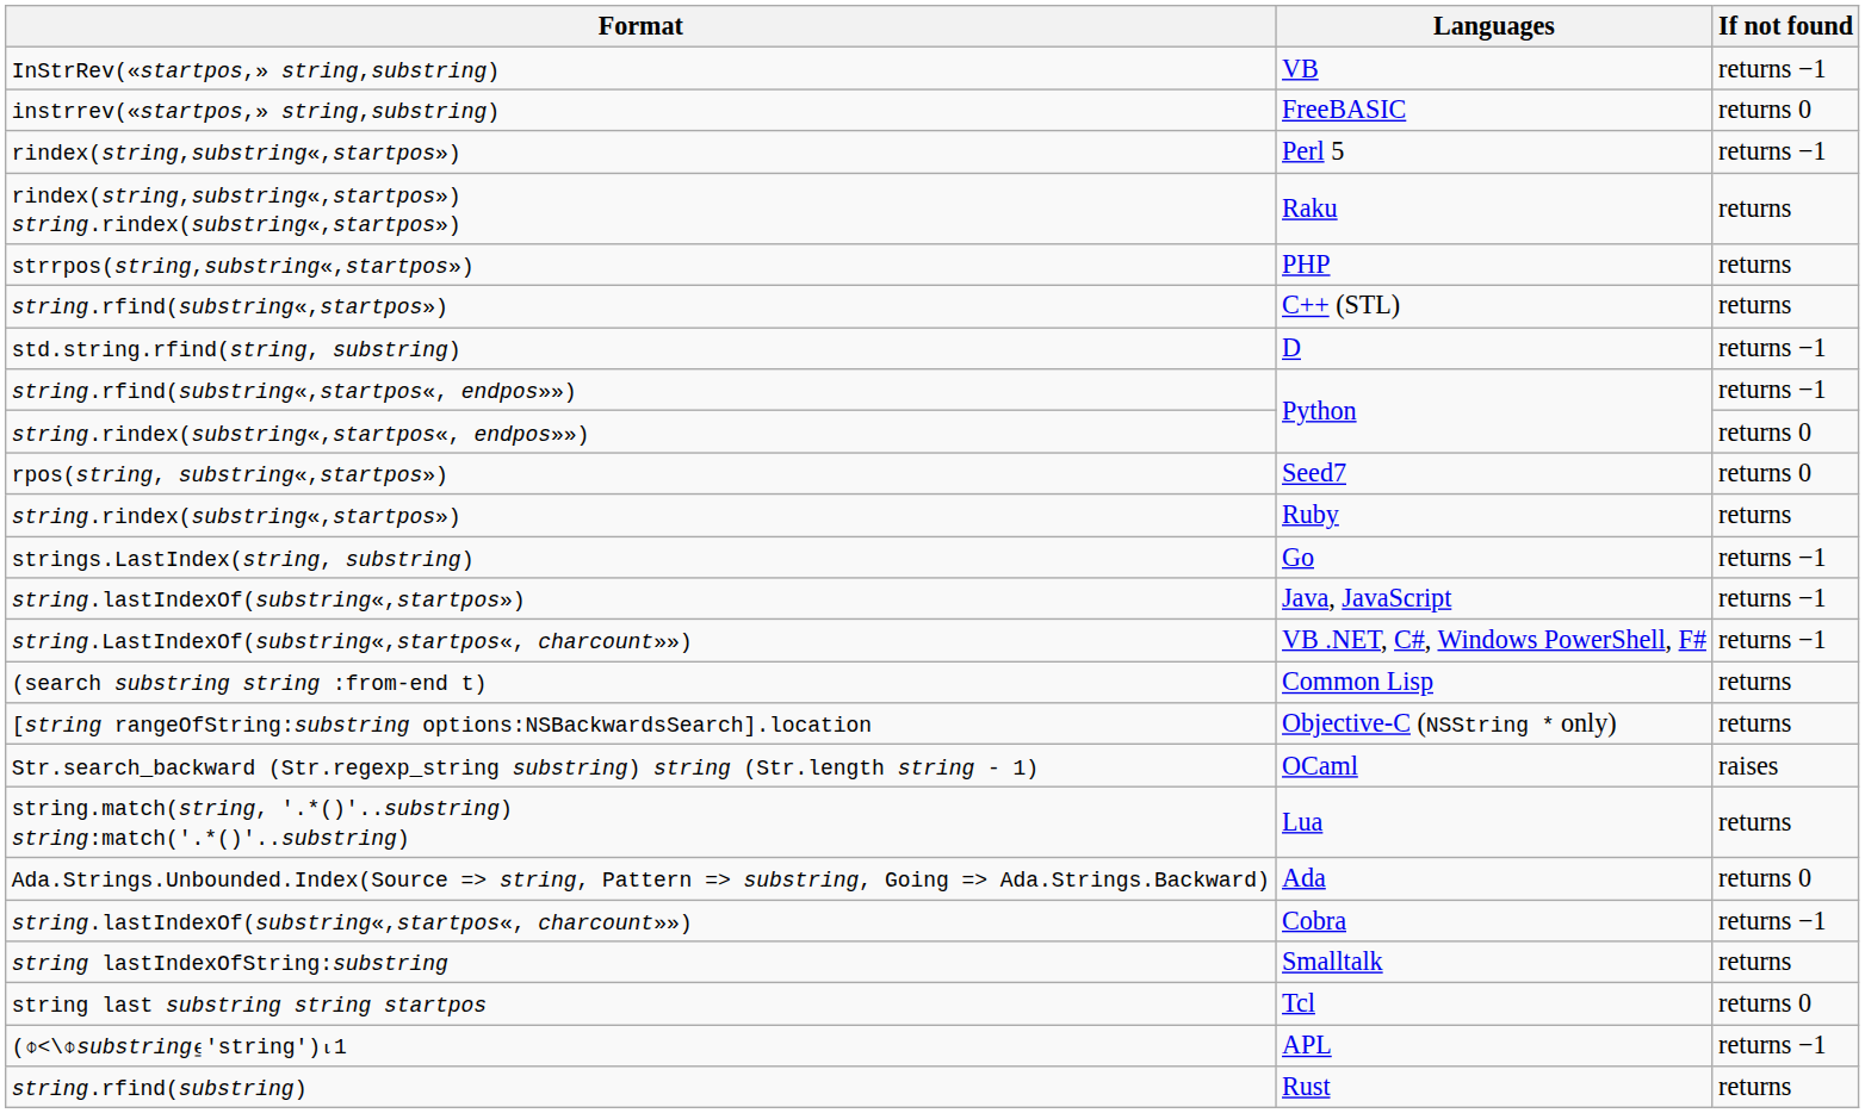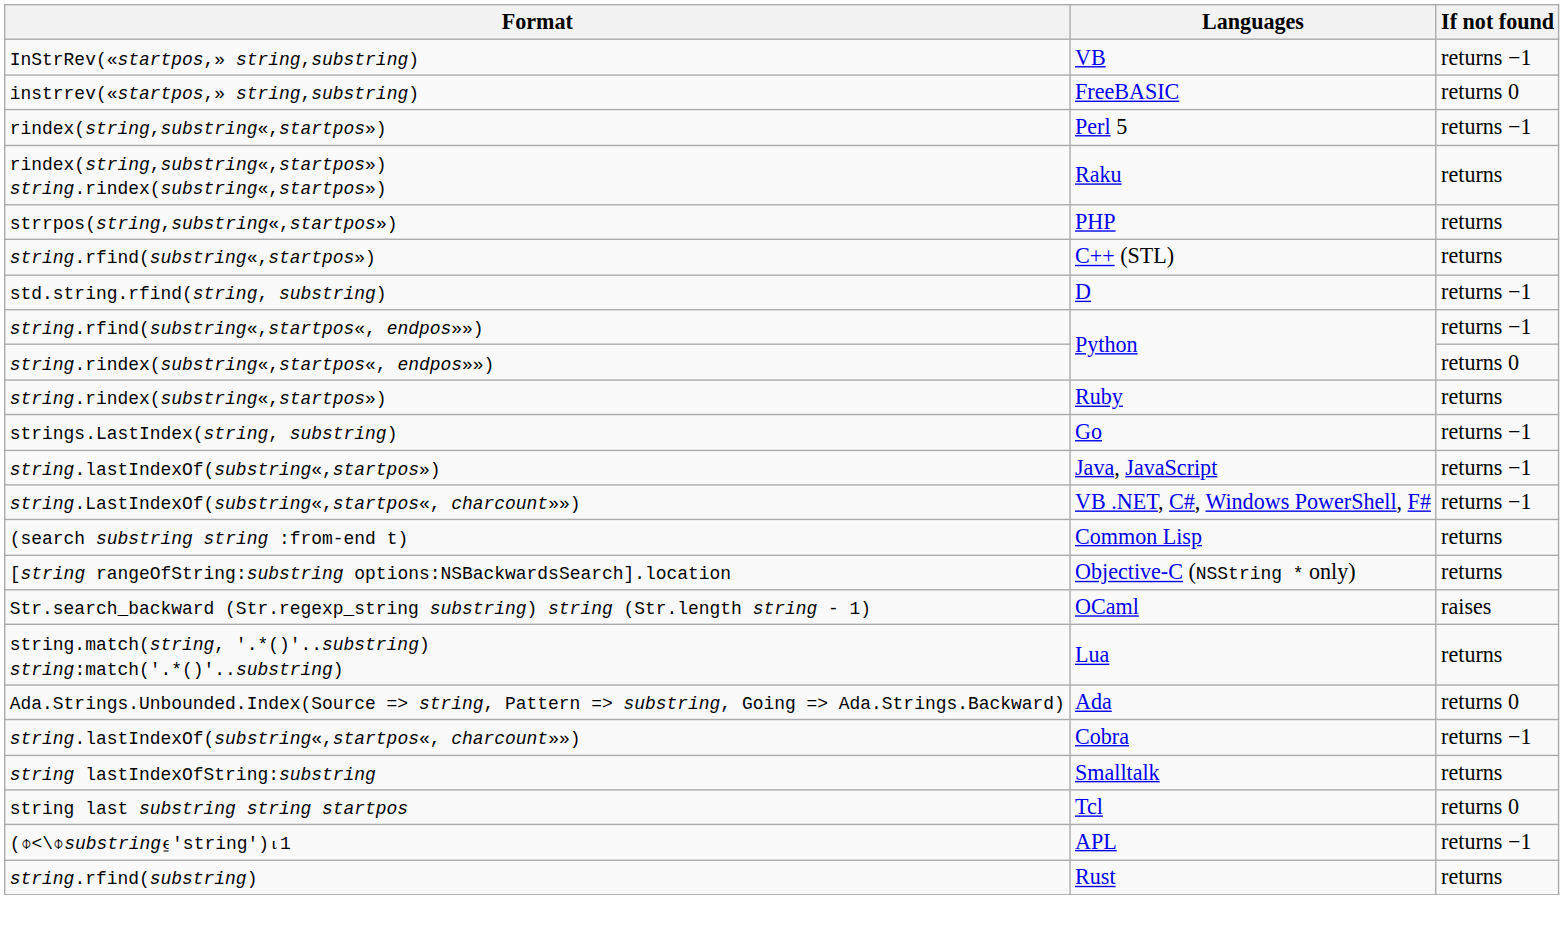- row: rpos(string, substring«,startpos») | Seed7 | returns 0
